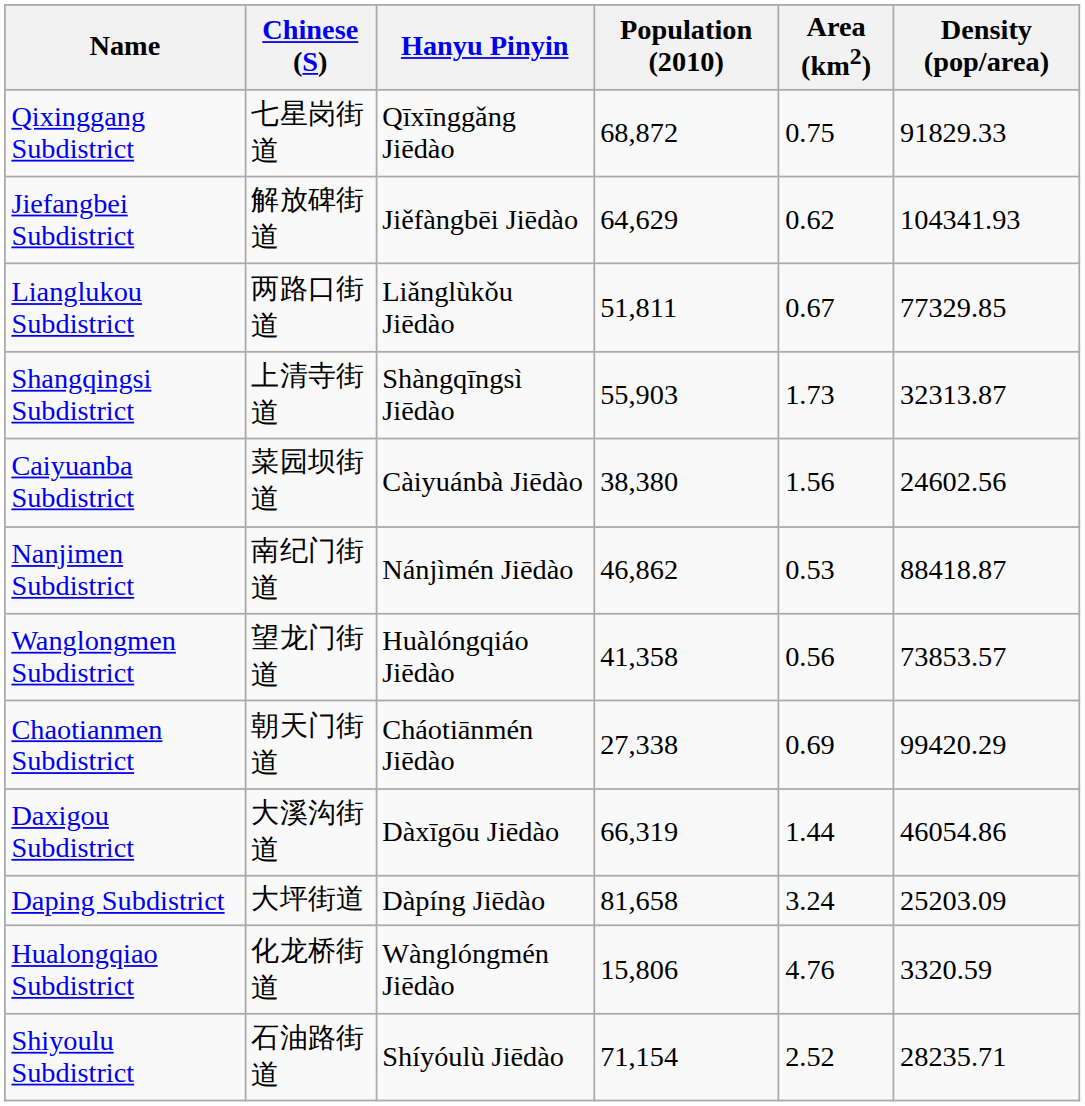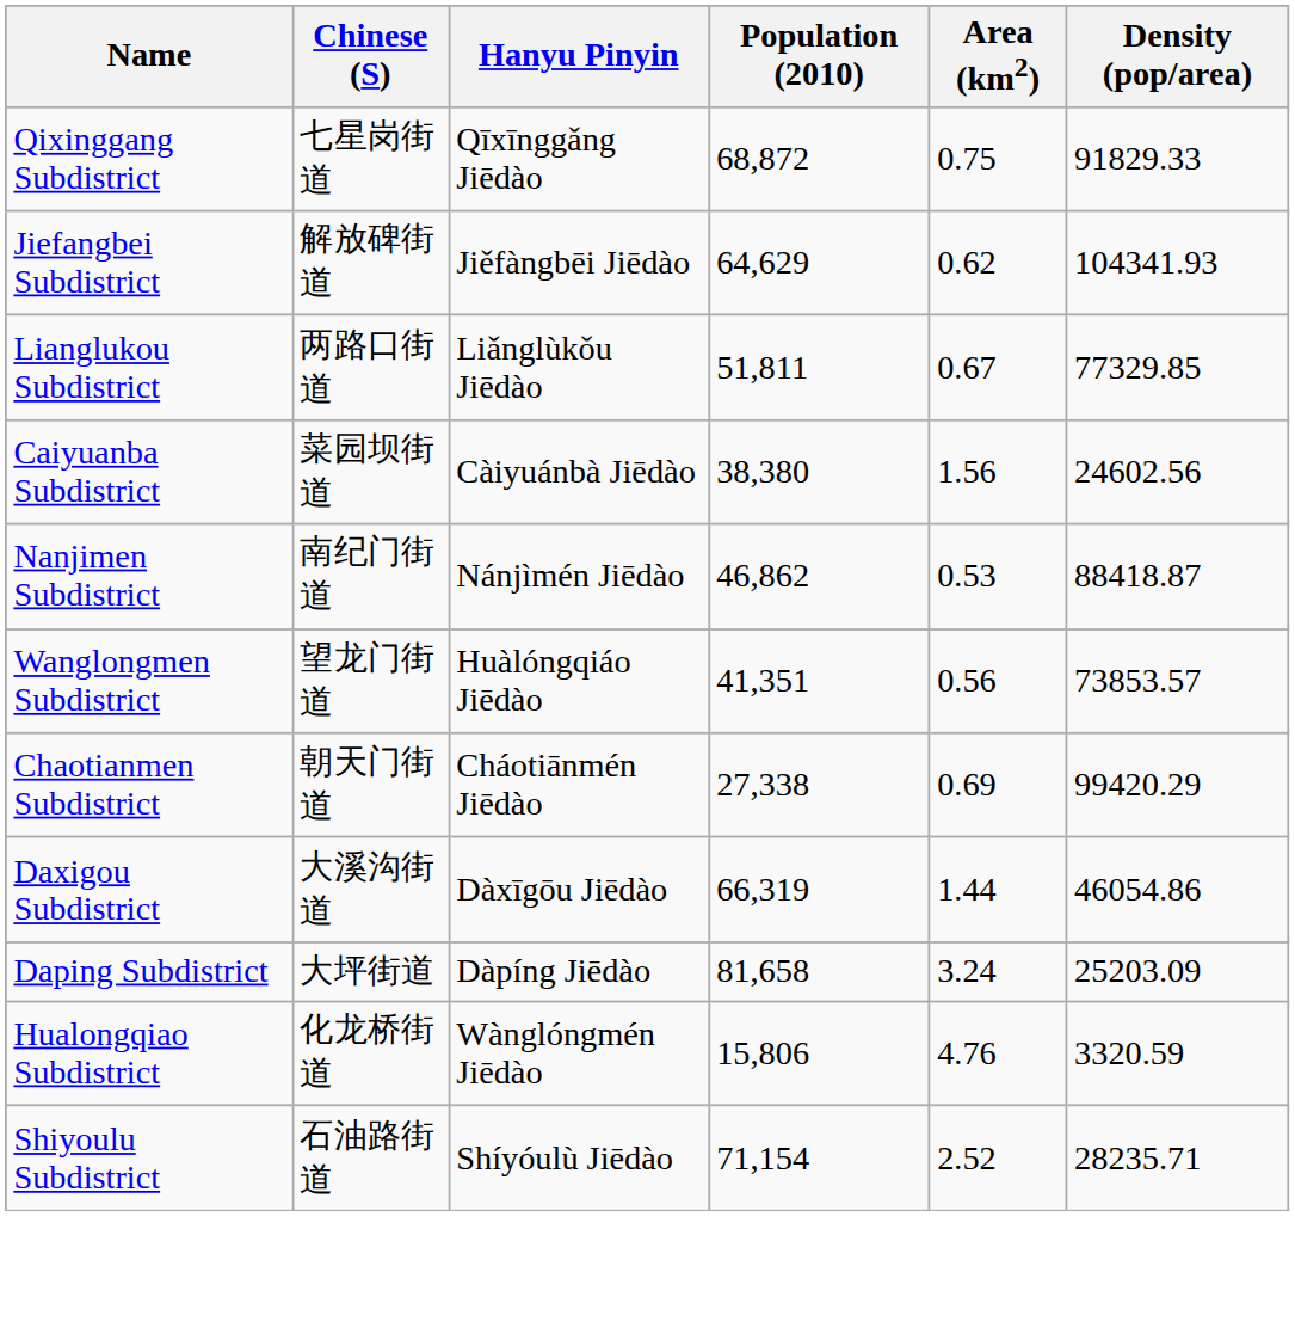- row: Shangqingsi Subdistrict | 上清寺街道 | Shàngqīngsì Jiēdào | 55,903 | 1.73 | 32313.87
Wanglongmen Subdistrict | Population (2010): 41,358 -> 41,351
